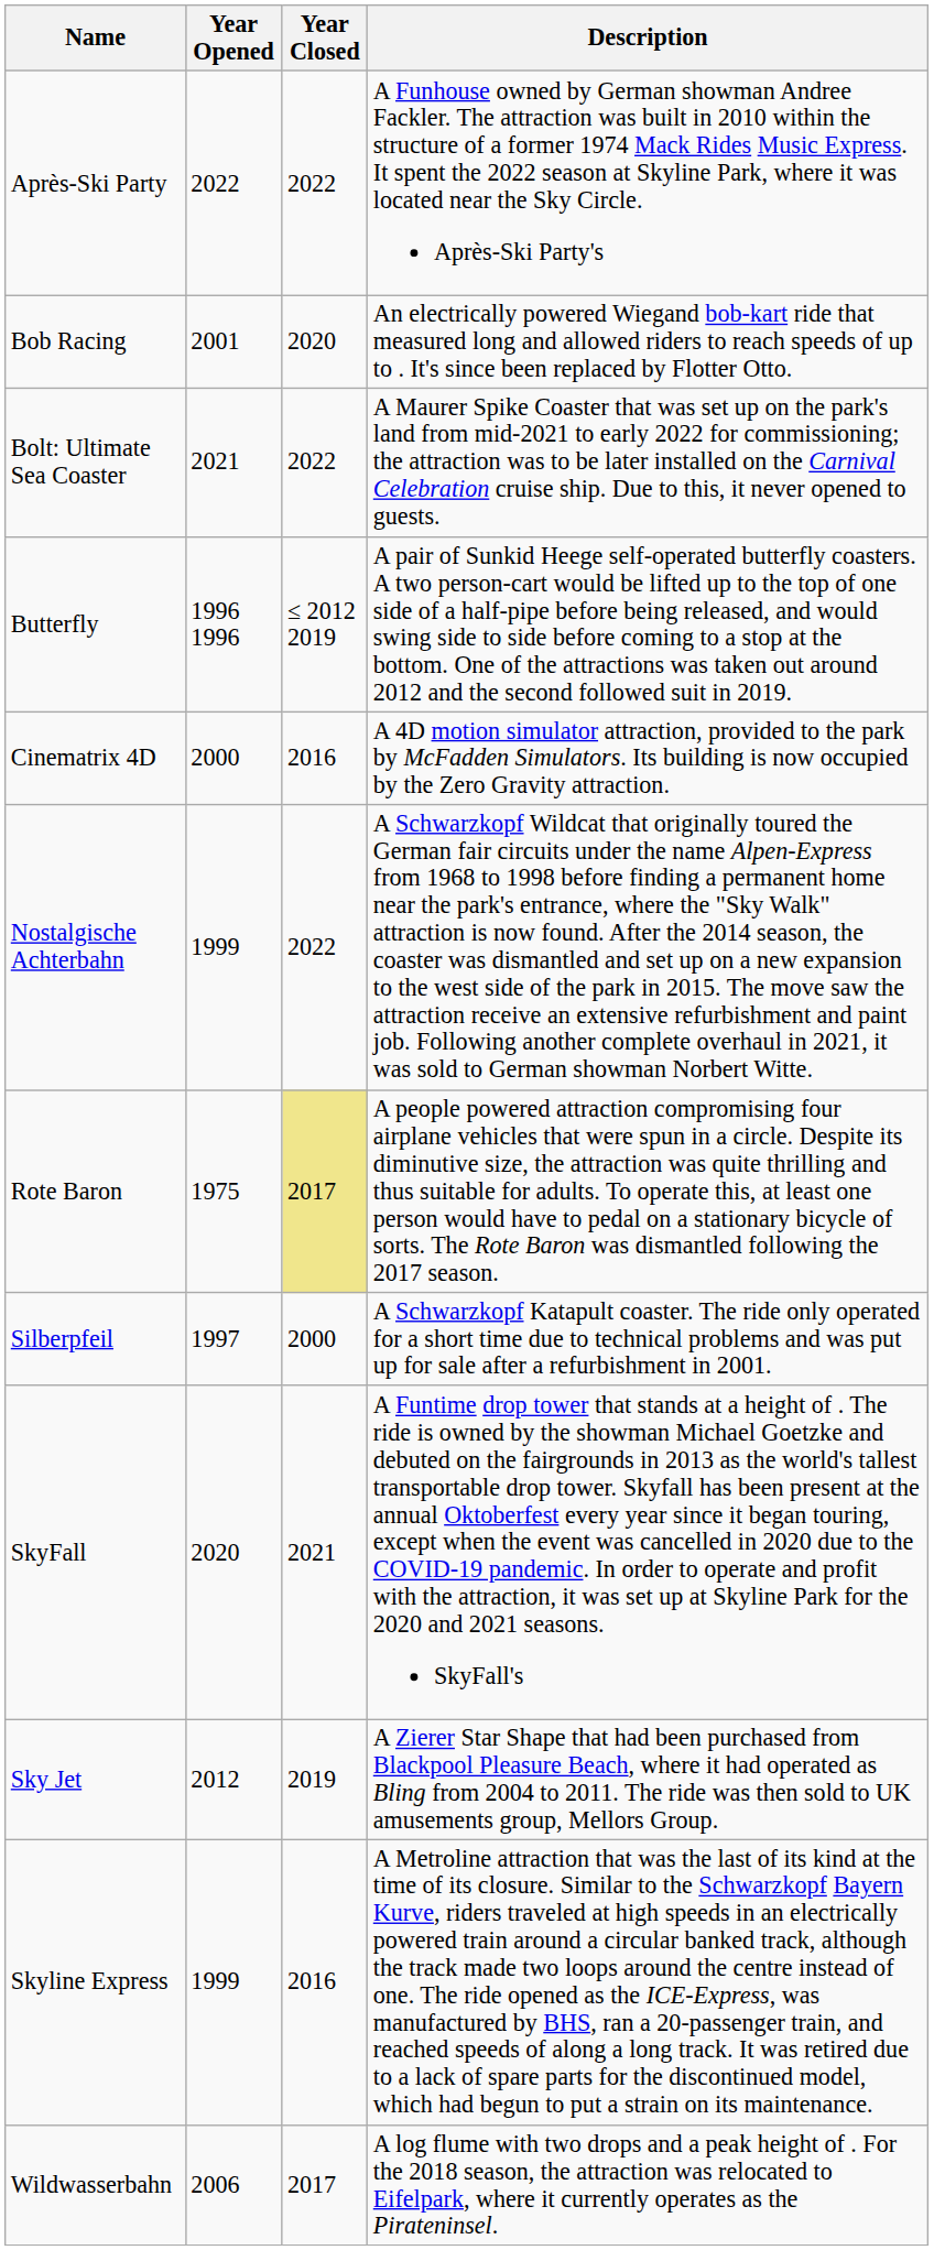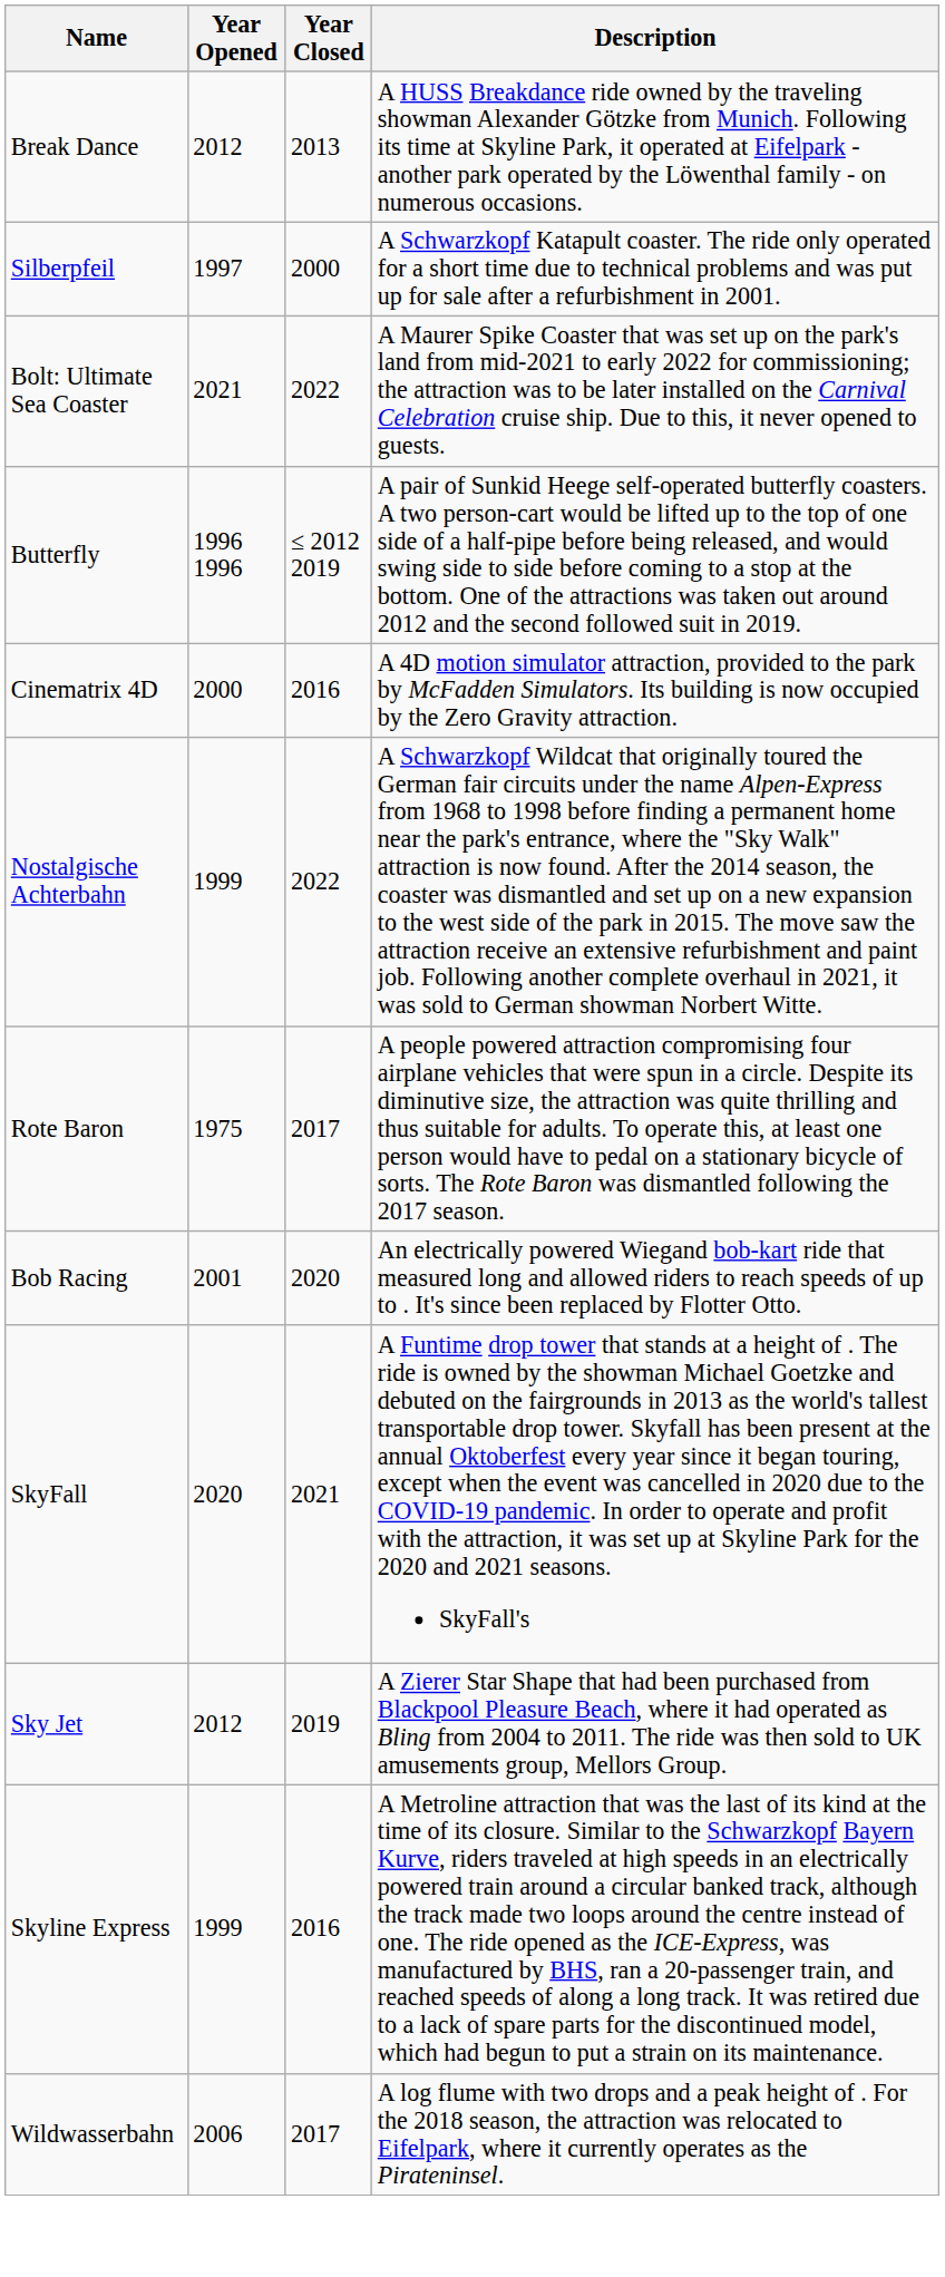- row: Après-Ski Party | 2022 | 2022 | A Funhouse owned by German showman Andree Fackler. The attraction was built in 2010 within the structure of a former 1974 Mack Rides Music Express. It spent the 2022 season at Skyline Park, where it was located near the Sky Circle. Après-Ski Party's
+ row: Break Dance | 2012 | 2013 | A HUSS Breakdance ride owned by the traveling showman Alexander Götzke from Munich. Following its time at Skyline Park, it operated at Eifelpark - another park operated by the Löwenthal family - on numerous occasions.
rows swapped: Bob Racing <-> Silberpfeil
Rote Baron | Year Closed: khaki background -> no background
